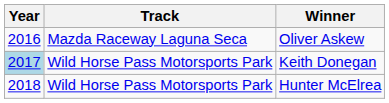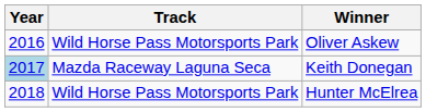Oliver Askew | Track: Mazda Raceway Laguna Seca -> Wild Horse Pass Motorsports Park
Keith Donegan | Track: Wild Horse Pass Motorsports Park -> Mazda Raceway Laguna Seca
